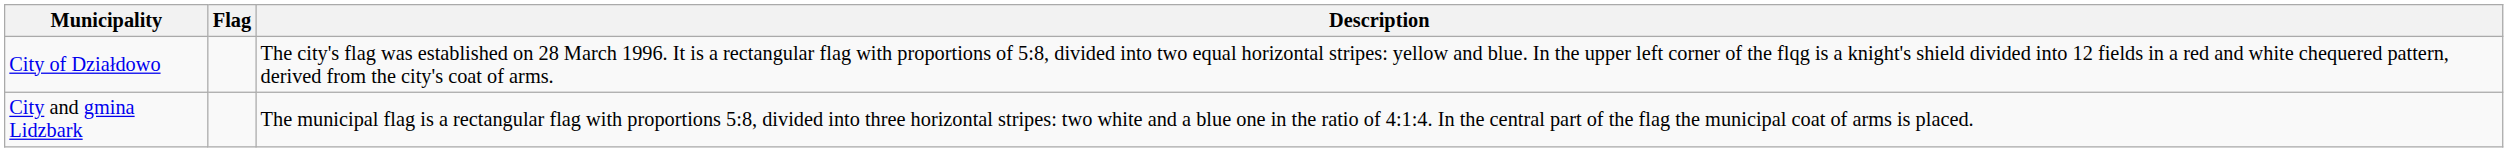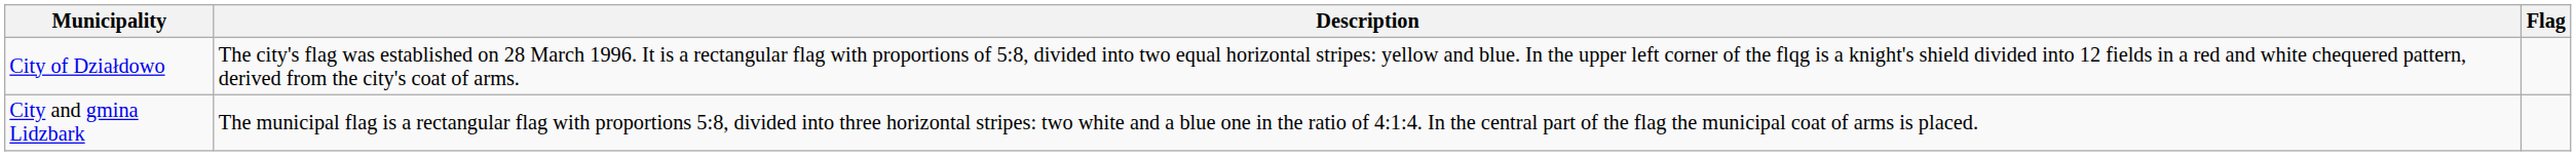columns swapped: Flag <-> Description
